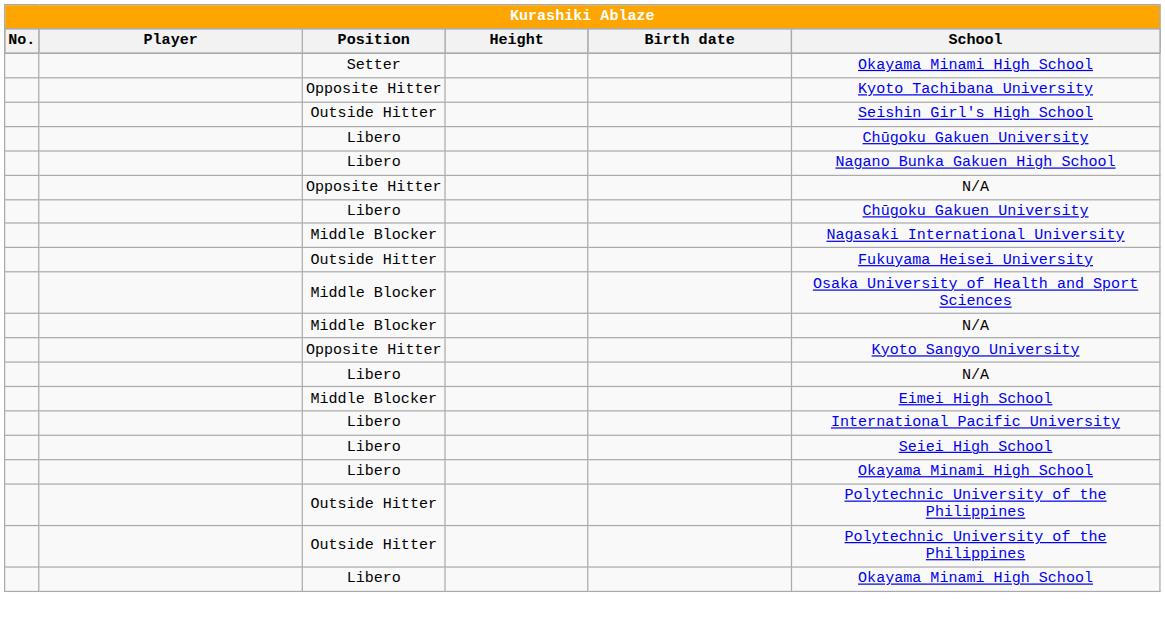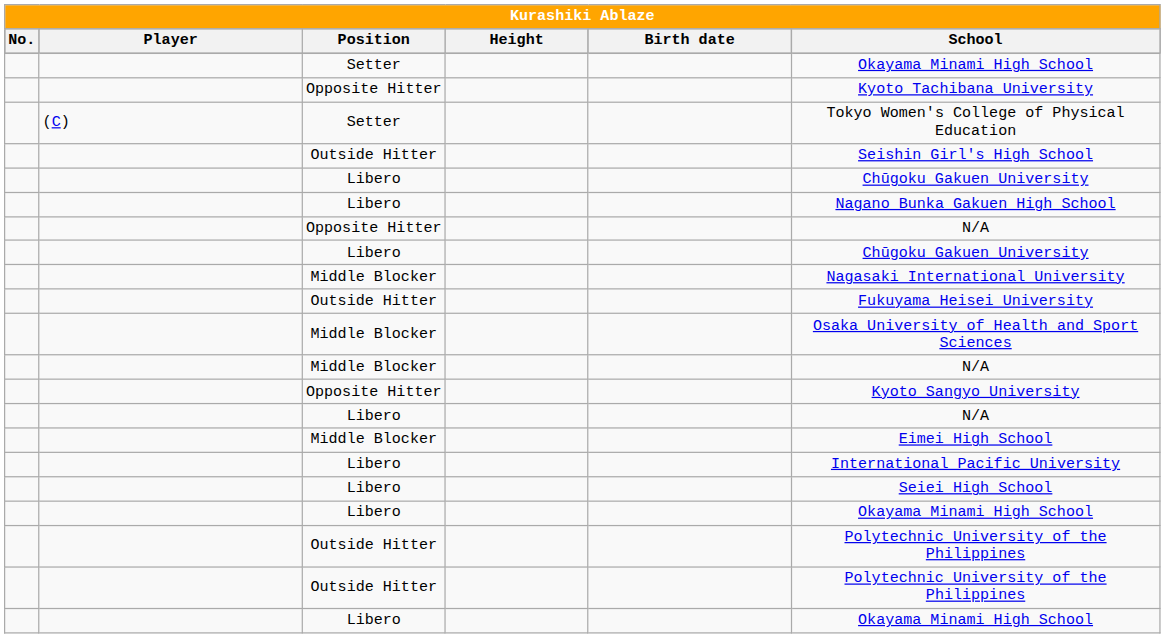+ row: (C) | Setter | Tokyo Women's College of Physical Education
